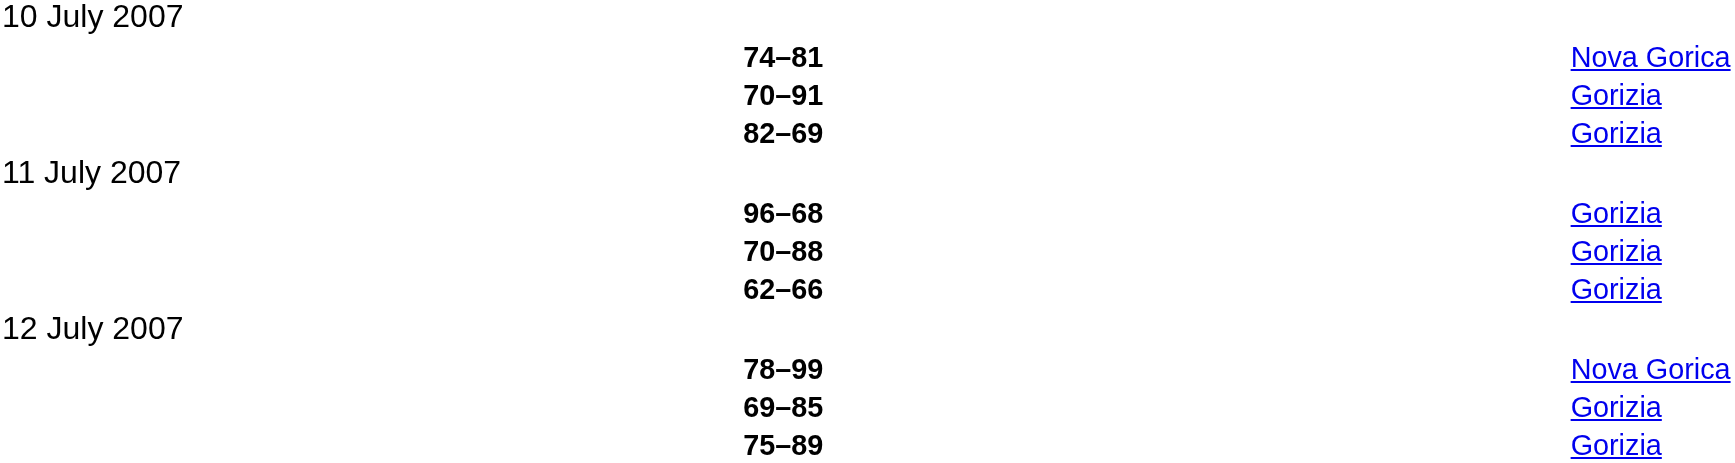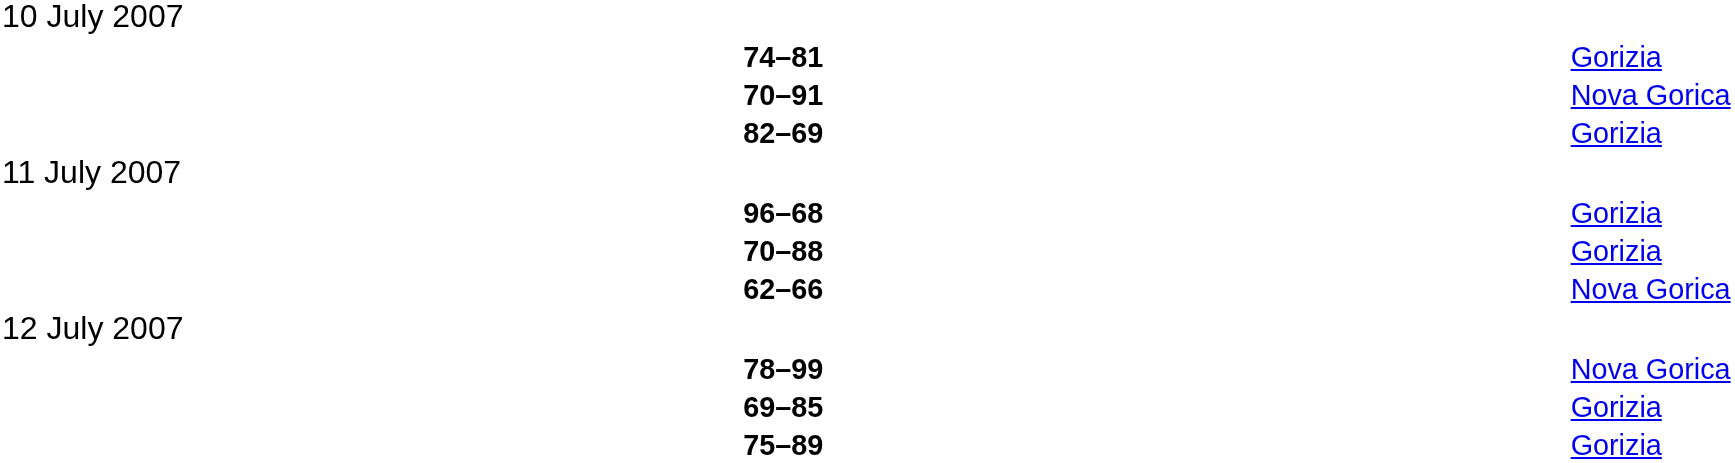74–81 | column 6: Nova Gorica -> Gorizia
70–91 | column 6: Gorizia -> Nova Gorica
62–66 | column 6: Gorizia -> Nova Gorica
